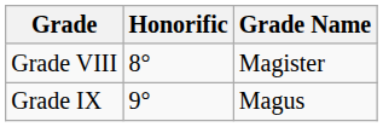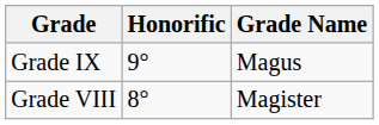rows swapped: Grade VIII <-> Grade IX
